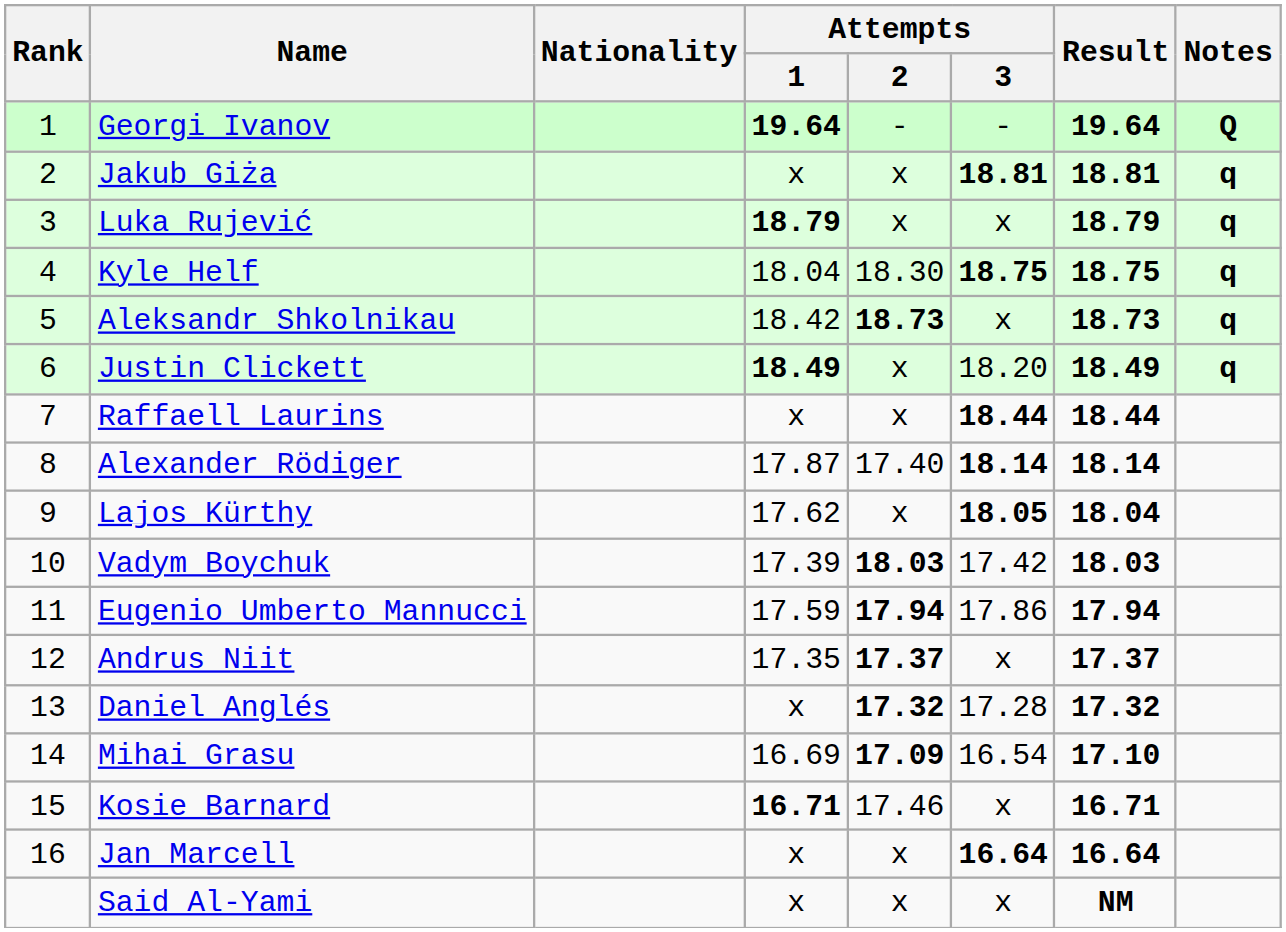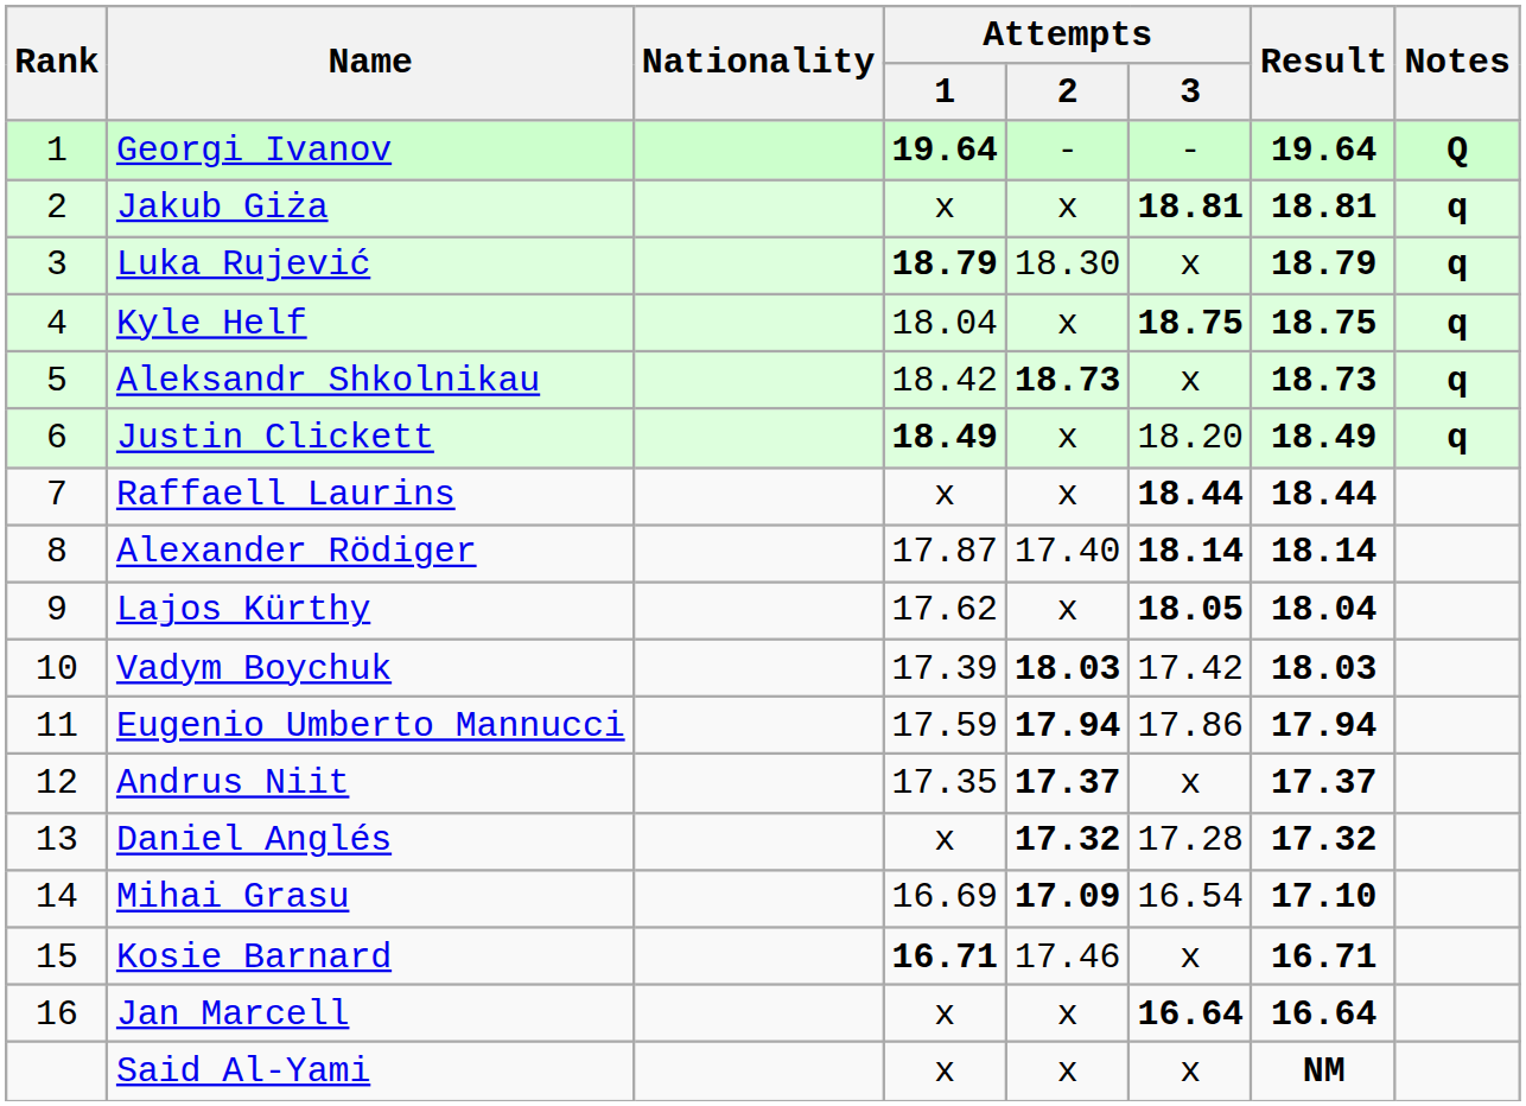Luka Rujević | Attempts / 2: x -> 18.30
Kyle Helf | Attempts / 2: 18.30 -> x
